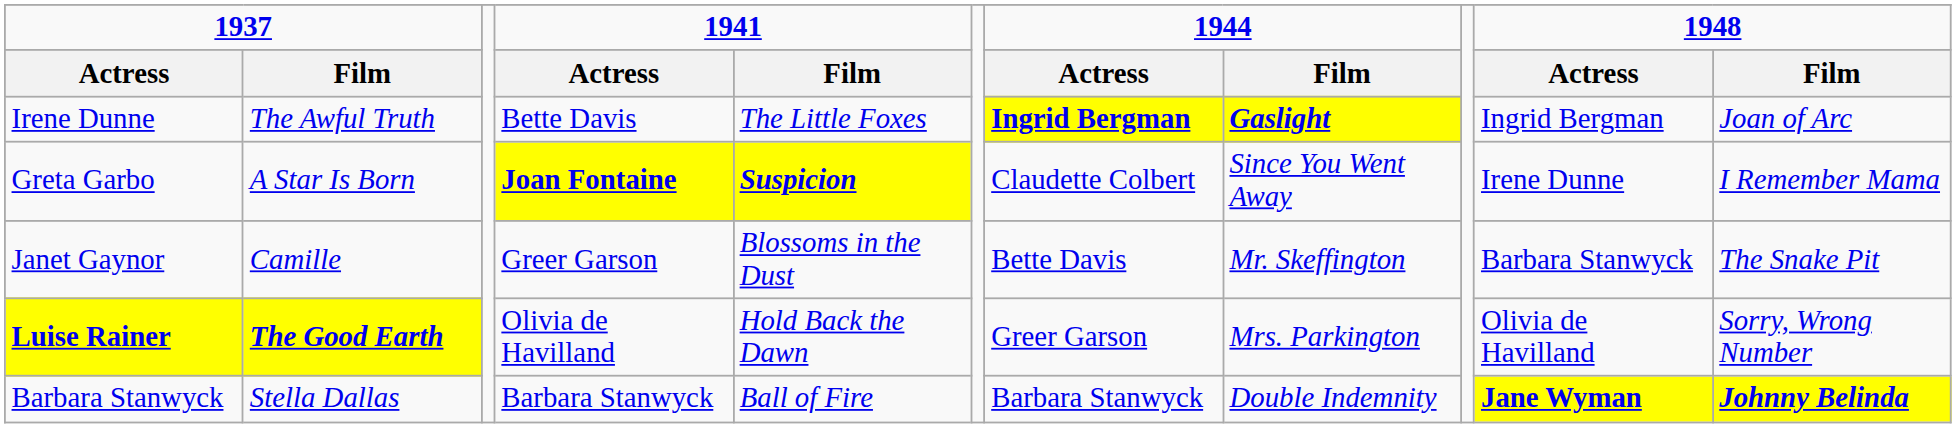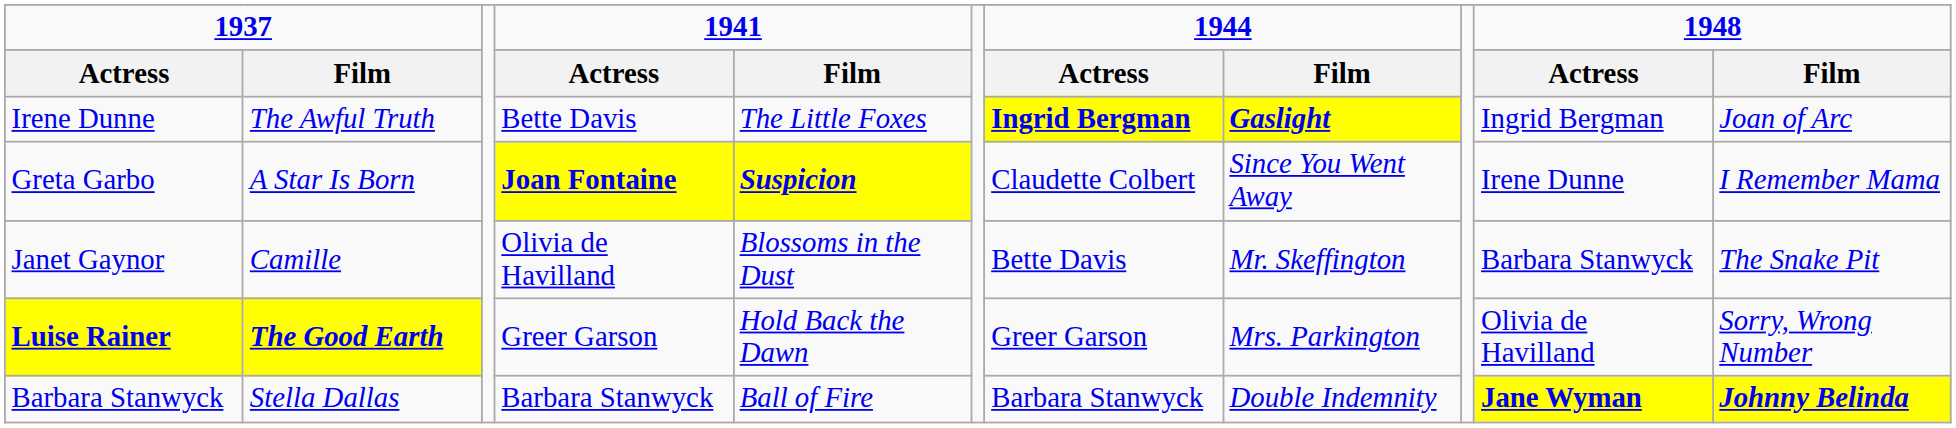Janet Gaynor | 1941 / Actress: Greer Garson -> Olivia de Havilland
Luise Rainer | 1941 / Actress: Olivia de Havilland -> Greer Garson
